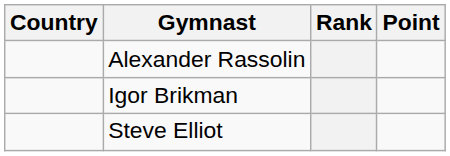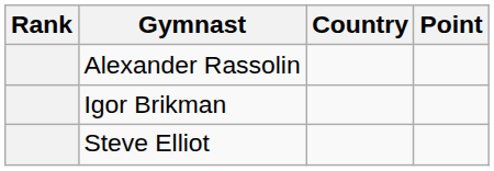columns swapped: Rank <-> Country
